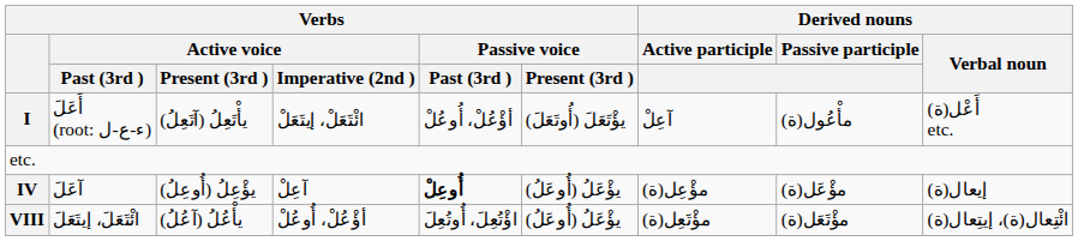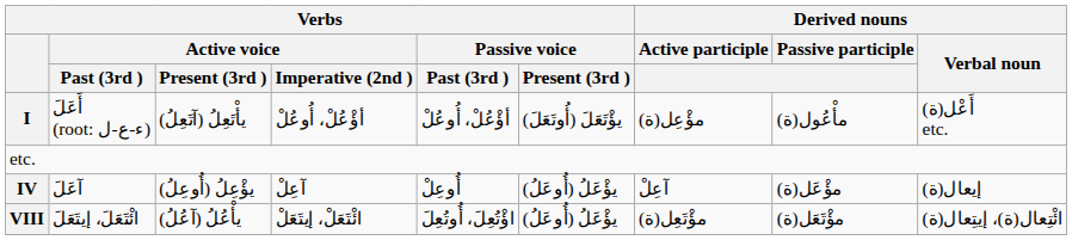I | Verbs / Active voice / Imperative (2nd ): ائْتَعَلْ، إيتَعَلْ -> أؤْعُلْ، أُوعُلْ
I | Derived nouns / Active participle: آعِلْ -> مؤْعِل(ة)
IV | Verbs / Passive voice / Past (3rd ): bold -> normal
IV | Derived nouns / Active participle: مؤْعِل(ة) -> آعِلْ
VIII | Verbs / Active voice / Imperative (2nd ): أؤْعُلْ، أُوعُلْ -> ائْتَعَلْ، إيتَعَلْ
